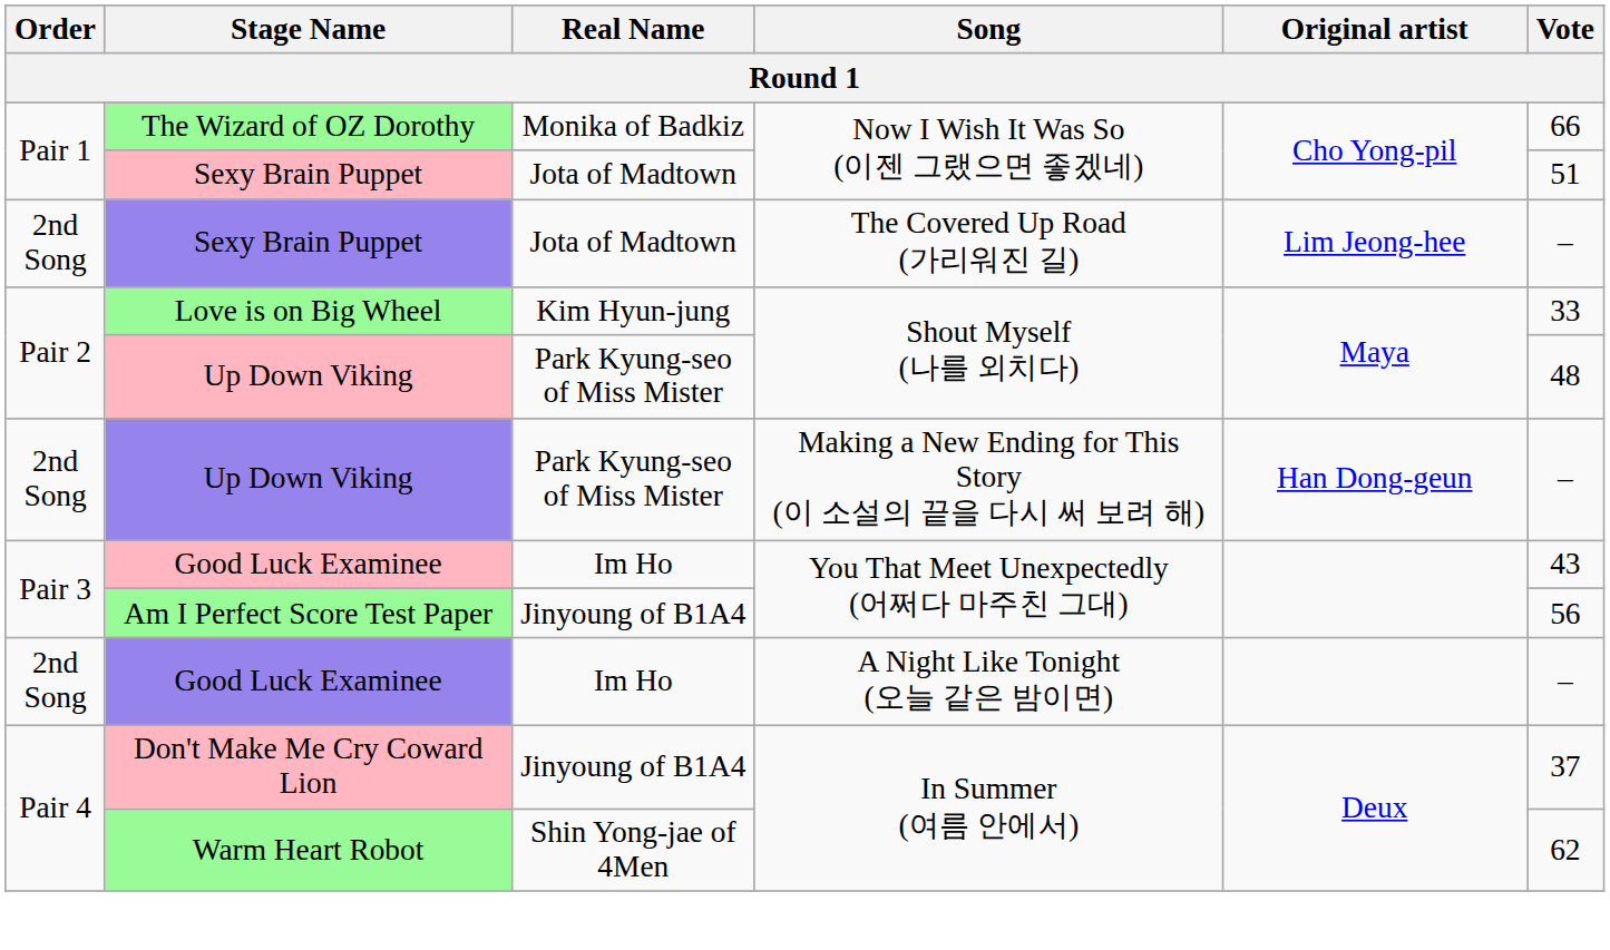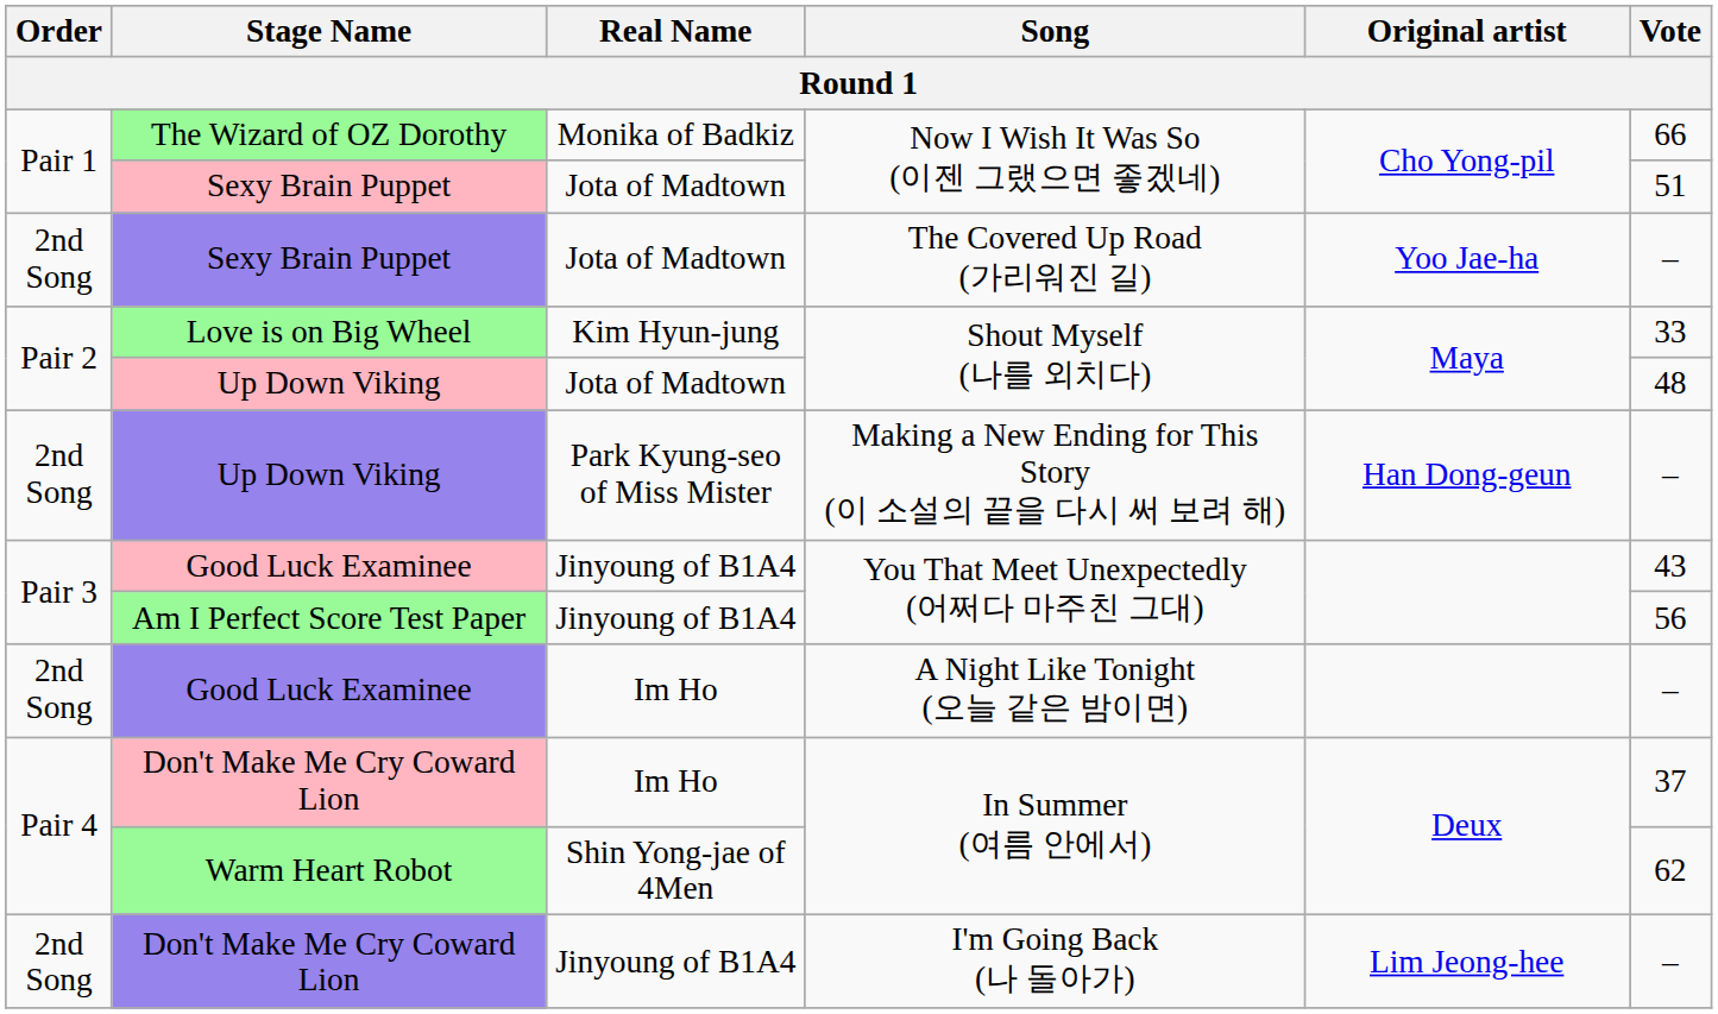Sexy Brain Puppet / The Covered Up Road (가리워진 길) | Original artist: Lim Jeong-hee -> Yoo Jae-ha
Up Down Viking / Shout Myself (나를 외치다) | Real Name: Park Kyung-seo of Miss Mister -> Jota of Madtown
Good Luck Examinee / You That Meet Unexpectedly (어쩌다 마주친 그대) | Real Name: Im Ho -> Jinyoung of B1A4
Don't Make Me Cry Coward Lion / In Summer (여름 안에서) | Real Name: Jinyoung of B1A4 -> Im Ho
+ row: 2nd Song | Don't Make Me Cry Coward Lion | Jinyoung of B1A4 | I'm Going Back (나 돌아가) | Lim Jeong-hee | –
